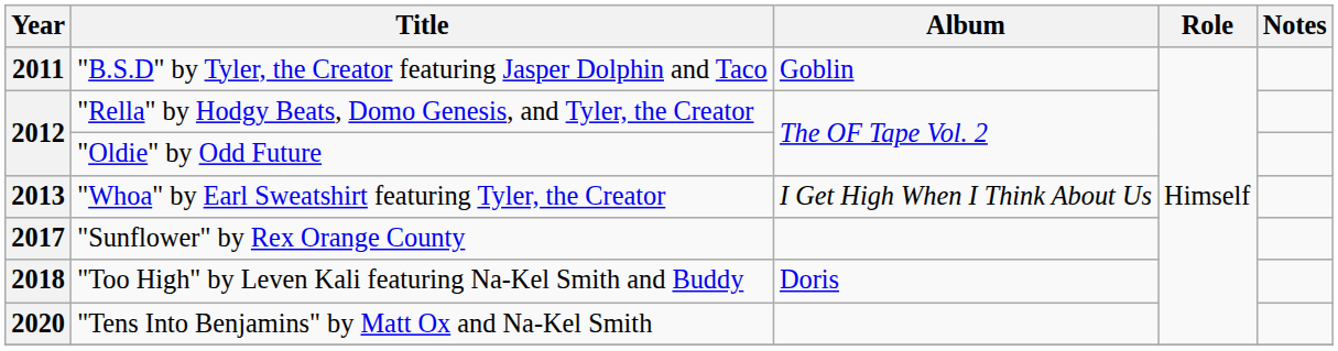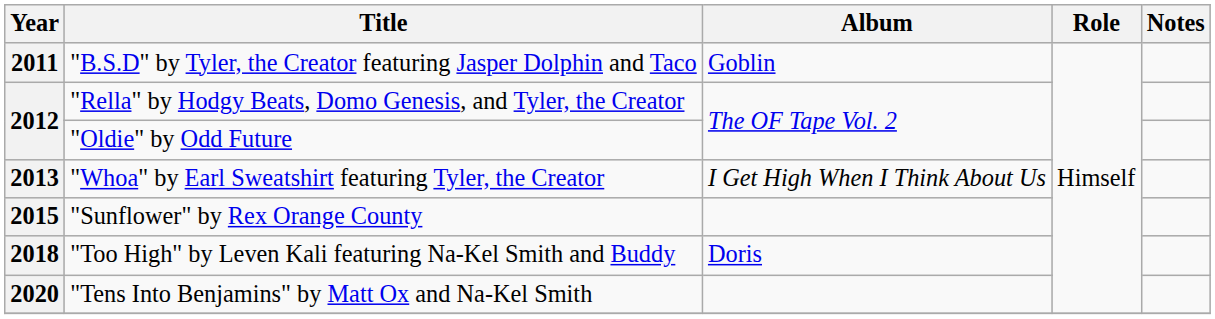"Sunflower" by Rex Orange County | Year: 2017 -> 2015
